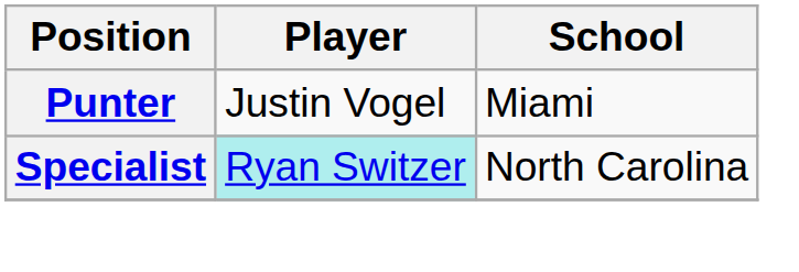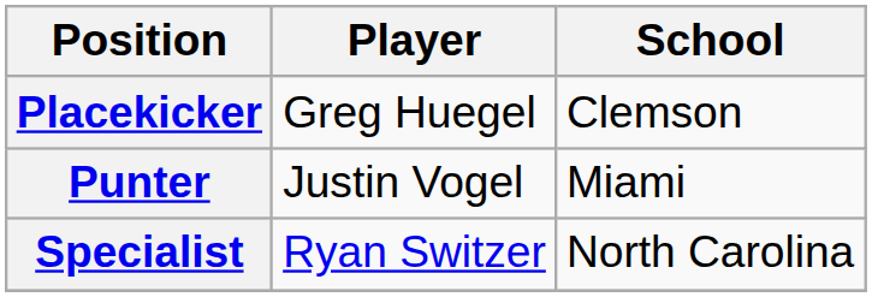+ row: Placekicker | Greg Huegel | Clemson
Specialist | Player: paleturquoise background -> no background
